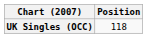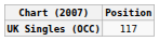UK Singles (OCC) | Position: 118 -> 117
